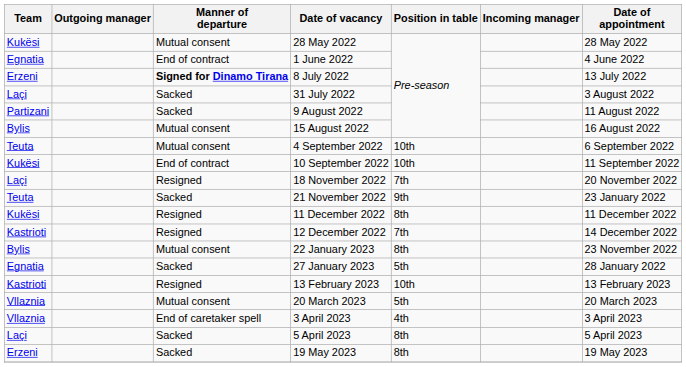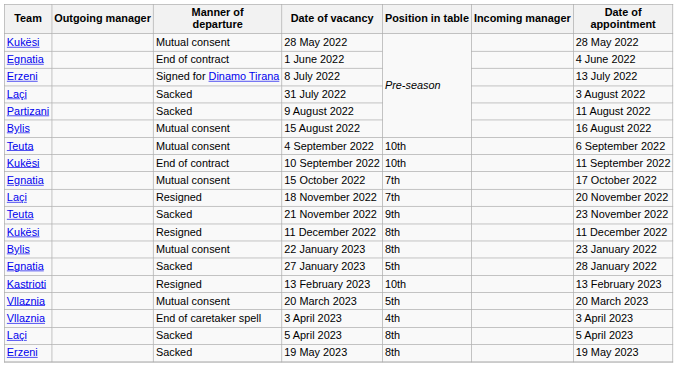8 July 2022 | Manner of departure: bold -> normal
+ row: Egnatia | Mutual consent | 15 October 2022 | 7th | 17 October 2022
21 November 2022 | Date of appointment: 23 January 2022 -> 23 November 2022
- row: Kastrioti | Resigned | 12 December 2022 | 7th | 14 December 2022
22 January 2023 | Date of appointment: 23 November 2022 -> 23 January 2022
